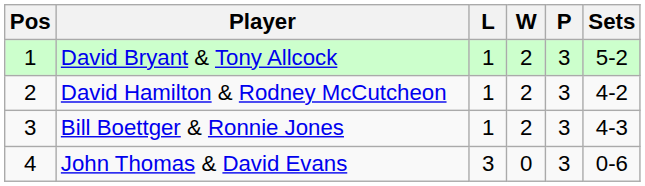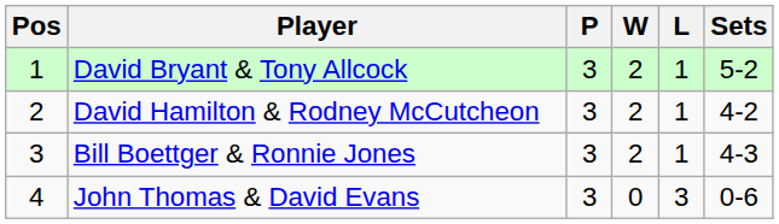columns swapped: P <-> L
